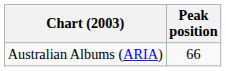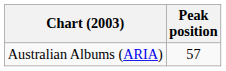Australian Albums (ARIA) | Peak position: 66 -> 57
